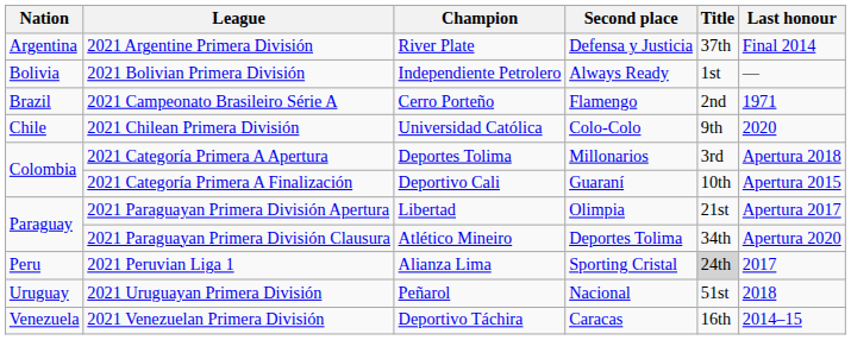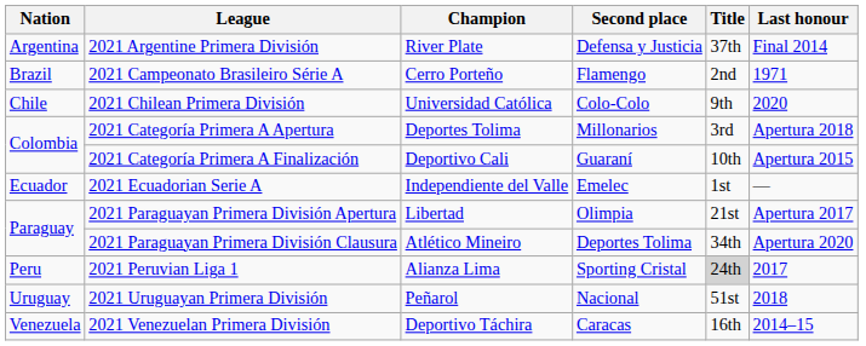- row: Bolivia | 2021 Bolivian Primera División | Independiente Petrolero | Always Ready | 1st | —
+ row: Ecuador | 2021 Ecuadorian Serie A | Independiente del Valle | Emelec | 1st | —
